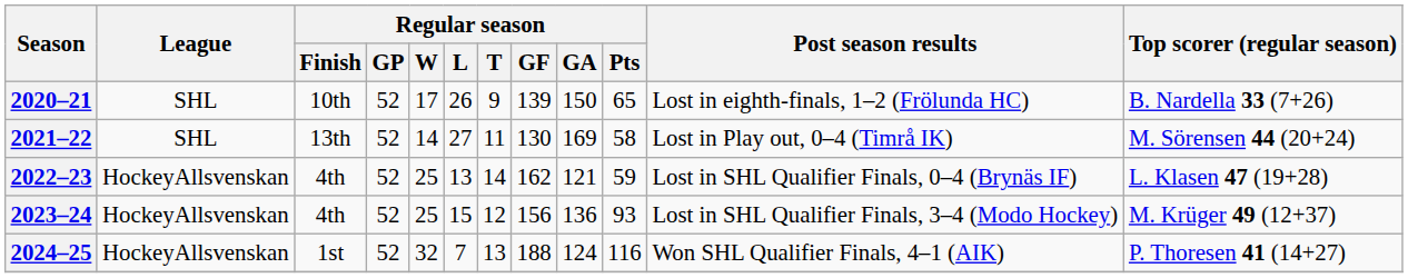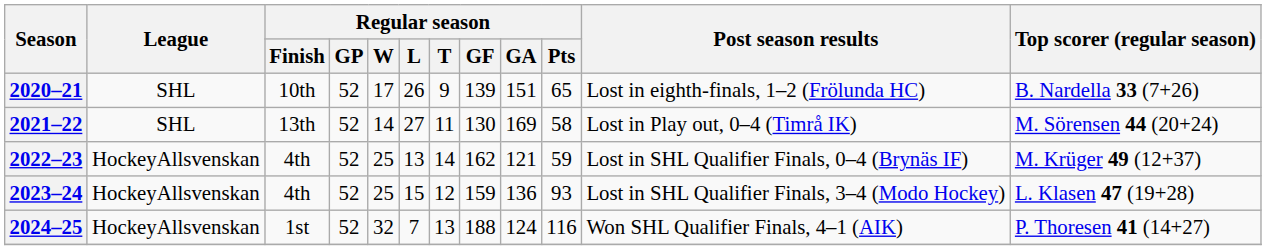2020–21 | Regular season / GA: 150 -> 151
2022–23 | Top scorer (regular season): L. Klasen 47 (19+28) -> M. Krüger 49 (12+37)
2023–24 | Regular season / GF: 156 -> 159
2023–24 | Top scorer (regular season): M. Krüger 49 (12+37) -> L. Klasen 47 (19+28)
